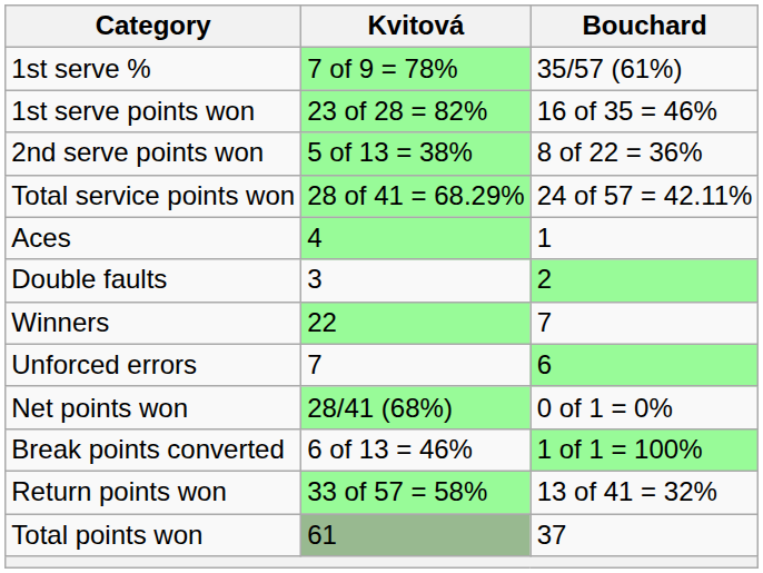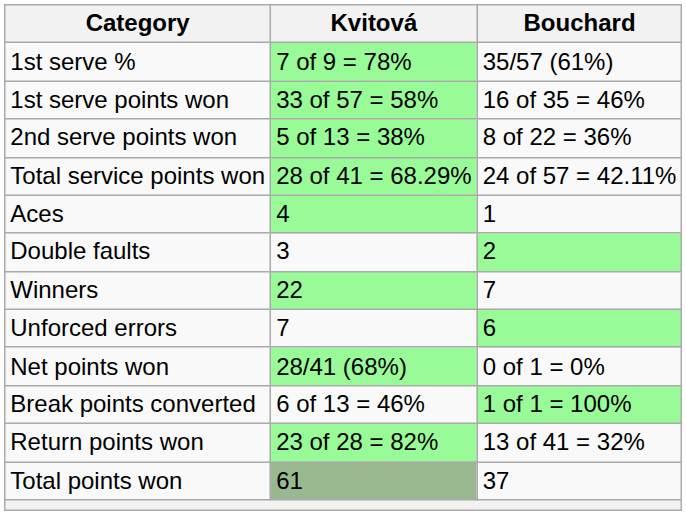1st serve points won | Kvitová: 23 of 28 = 82% -> 33 of 57 = 58%
Return points won | Kvitová: 33 of 57 = 58% -> 23 of 28 = 82%
